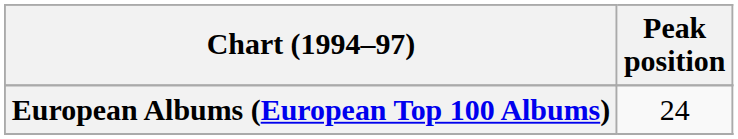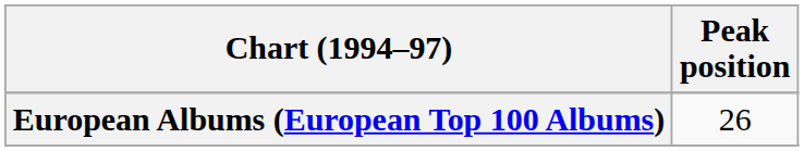European Albums (European Top 100 Albums) | Peak position: 24 -> 26
